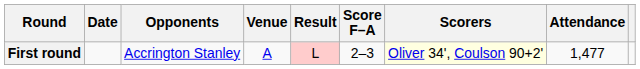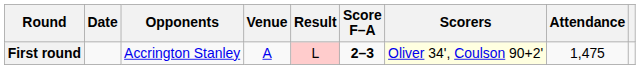First round | Score F–A: normal -> bold
First round | Attendance: 1,477 -> 1,475
